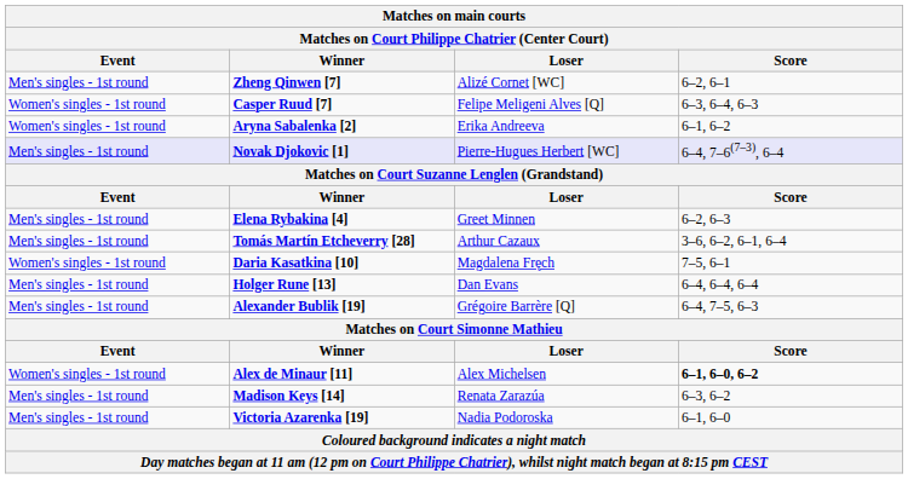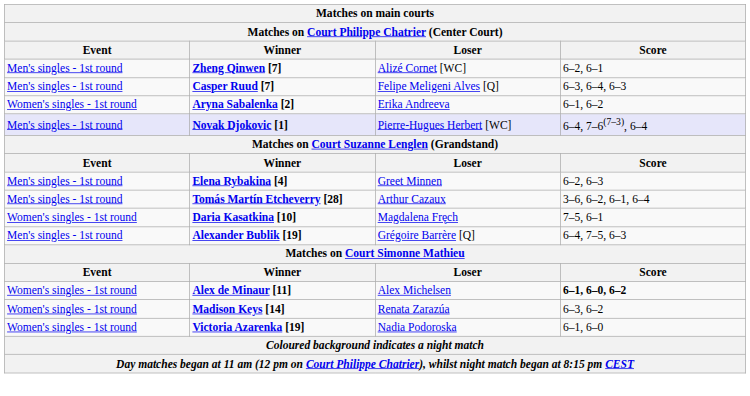Casper Ruud [7] | Event: Women's singles - 1st round -> Men's singles - 1st round
- row: Men's singles - 1st round | Holger Rune [13] | Dan Evans | 6–4, 6–4, 6–4
Madison Keys [14] | Event: Men's singles - 1st round -> Women's singles - 1st round
Victoria Azarenka [19] | Event: Men's singles - 1st round -> Women's singles - 1st round
